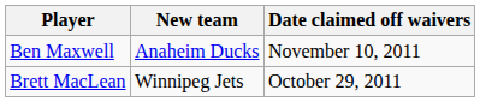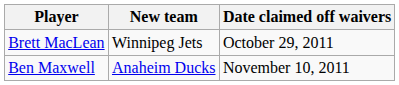rows swapped: Brett MacLean <-> Ben Maxwell
